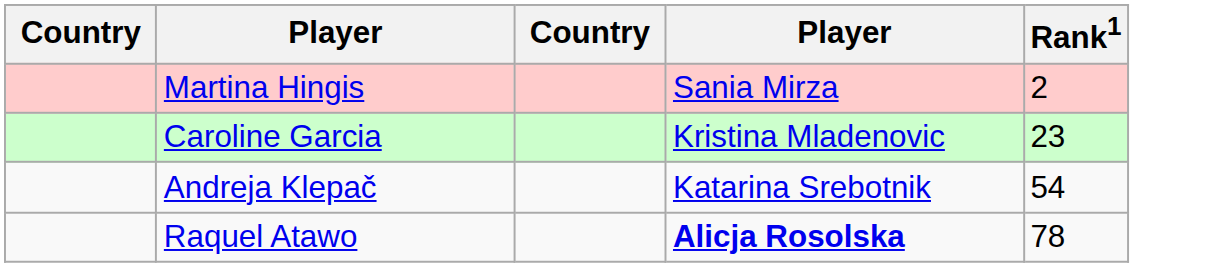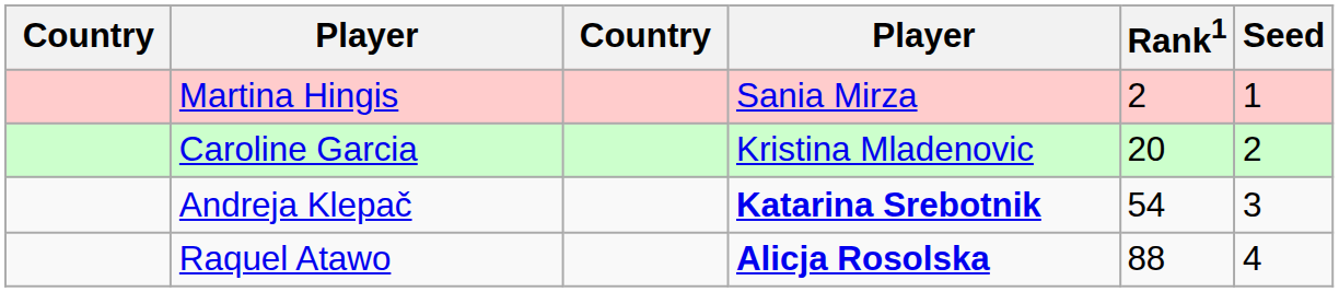+ column: Seed | 1 | 2 | 3 | 4
Caroline Garcia | Rank1: 23 -> 20
Andreja Klepač | column 4: normal -> bold
Raquel Atawo | Rank1: 78 -> 88
